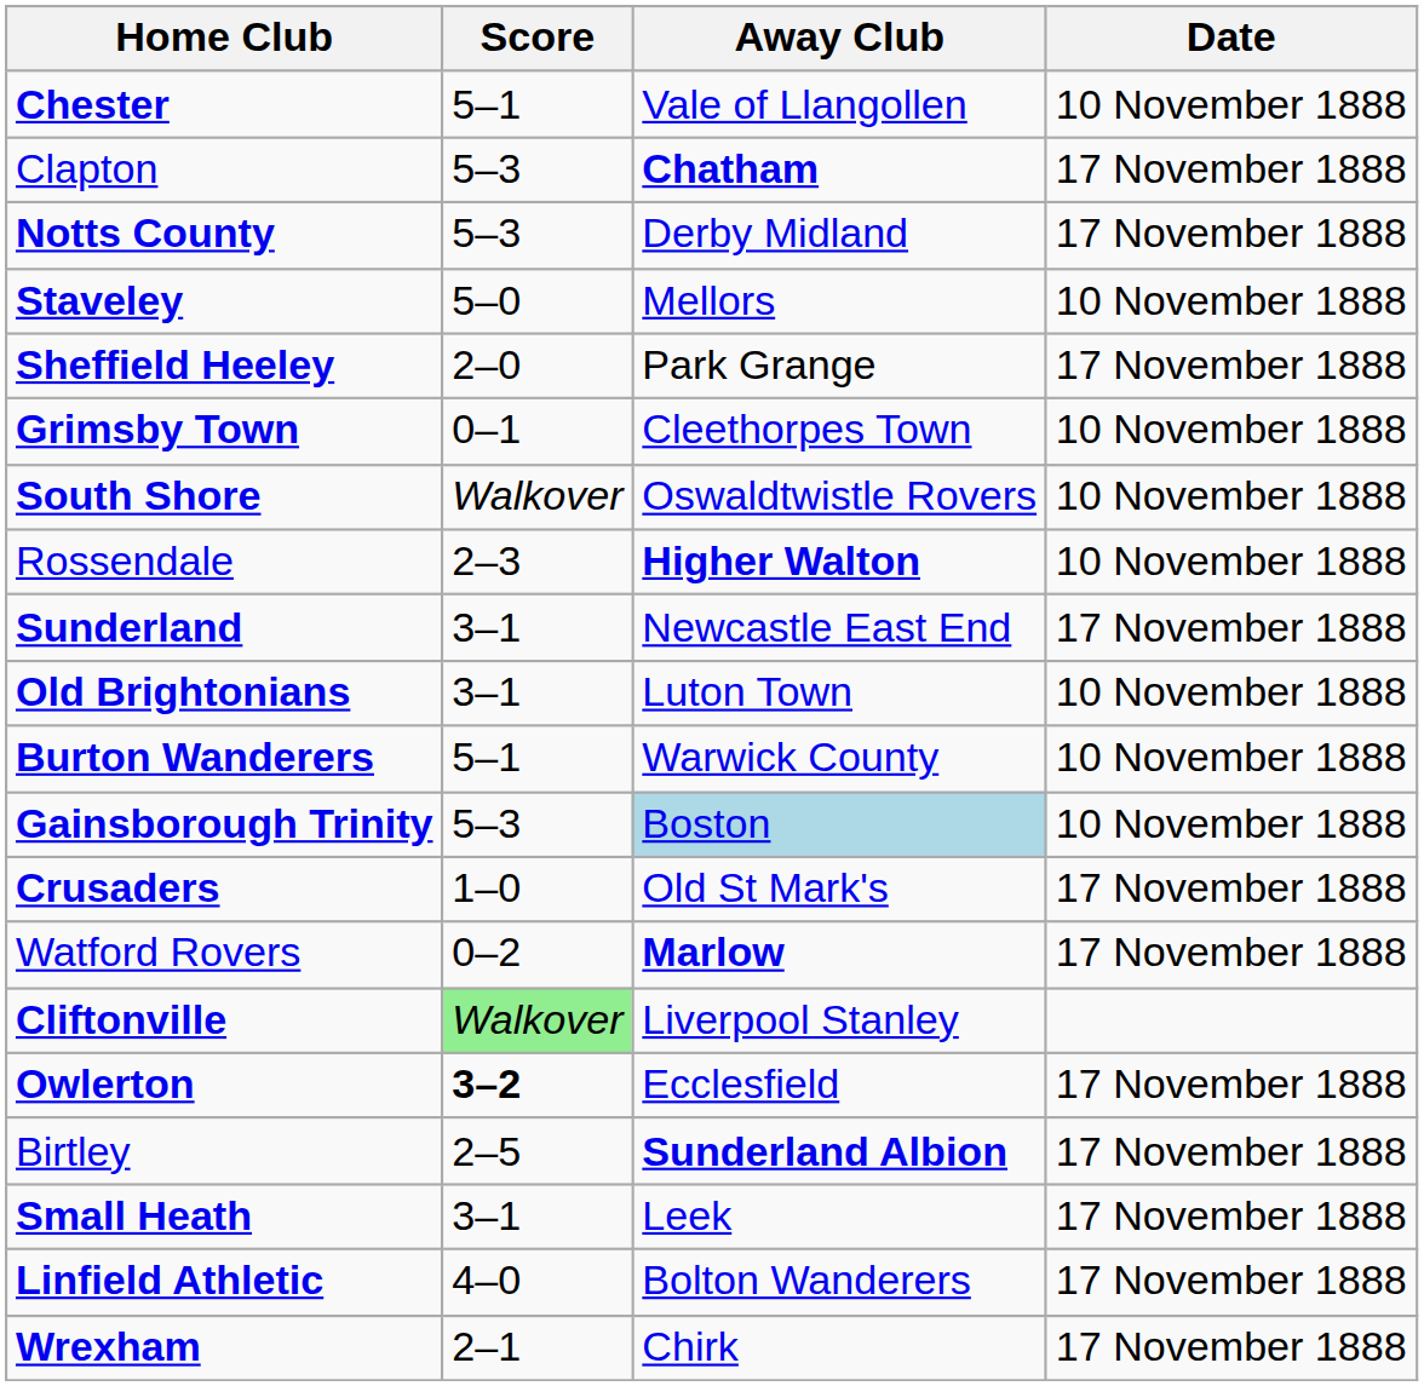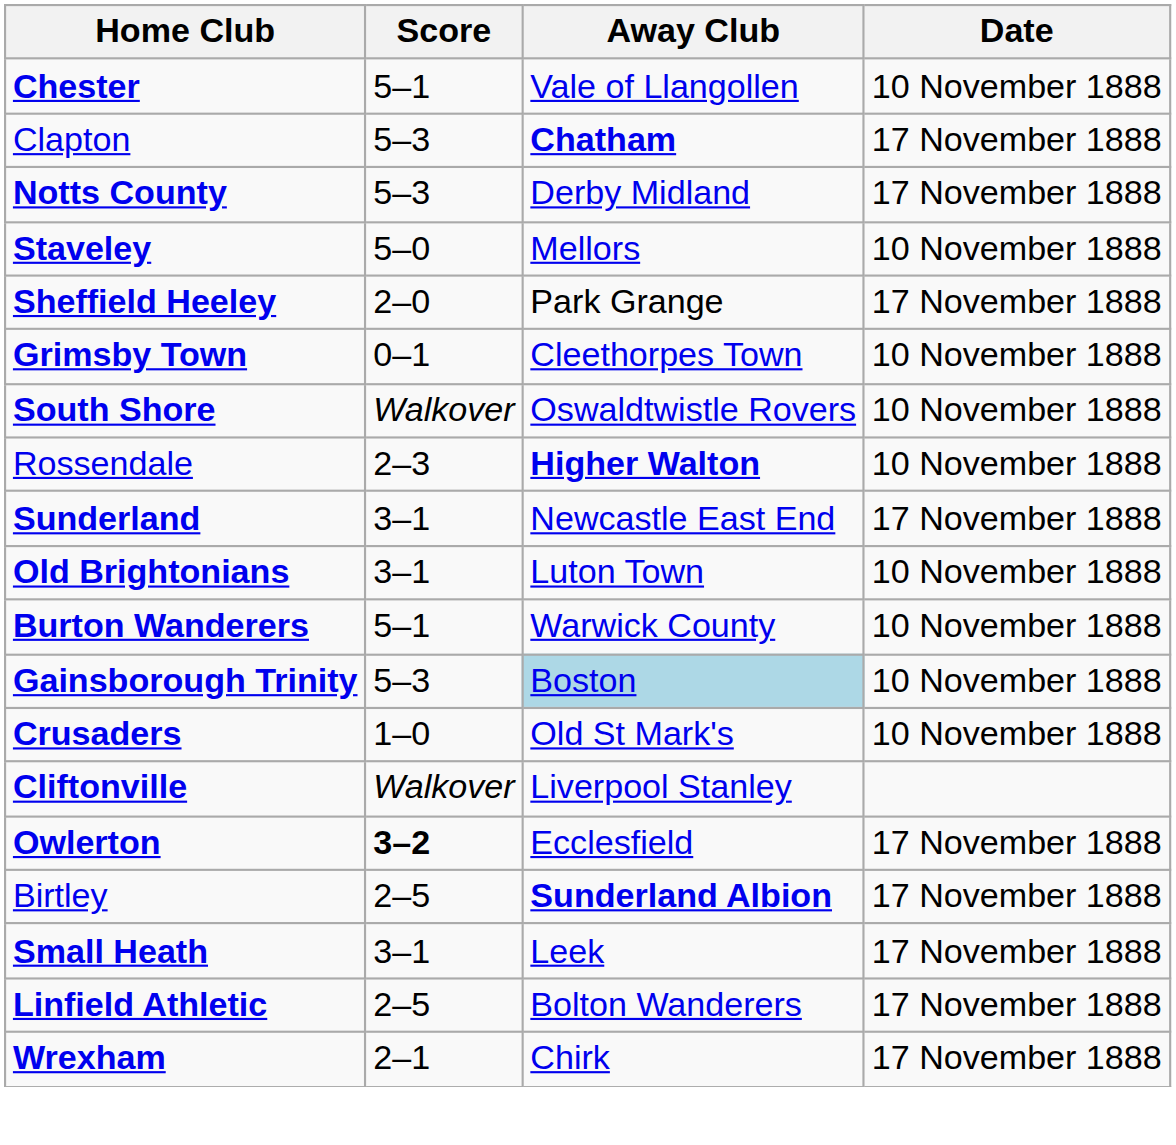Crusaders | Date: 17 November 1888 -> 10 November 1888
- row: Watford Rovers | 0–2 | Marlow | 17 November 1888
Cliftonville | Score: lightgreen background -> no background
Linfield Athletic | Score: 4–0 -> 2–5
